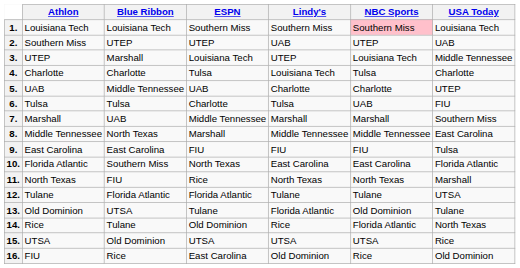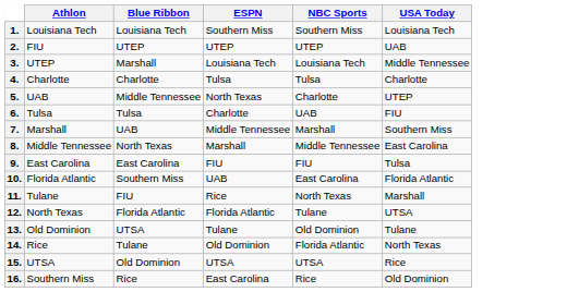- column: Lindy's | Southern Miss | UAB | UTEP | Louisiana Tech | Charlotte | Tulsa | Marshall | Middle Tennessee | FIU | East Carolina | North Texas | Tulane | Florida Atlantic | Rice | UTSA | Old Dominion
1. | NBC Sports: pink background -> no background
2. | Athlon: Southern Miss -> FIU
5. | ESPN: UAB -> North Texas
10. | ESPN: North Texas -> UAB
11. | Athlon: North Texas -> Tulane
12. | Athlon: Tulane -> North Texas
16. | Athlon: FIU -> Southern Miss
